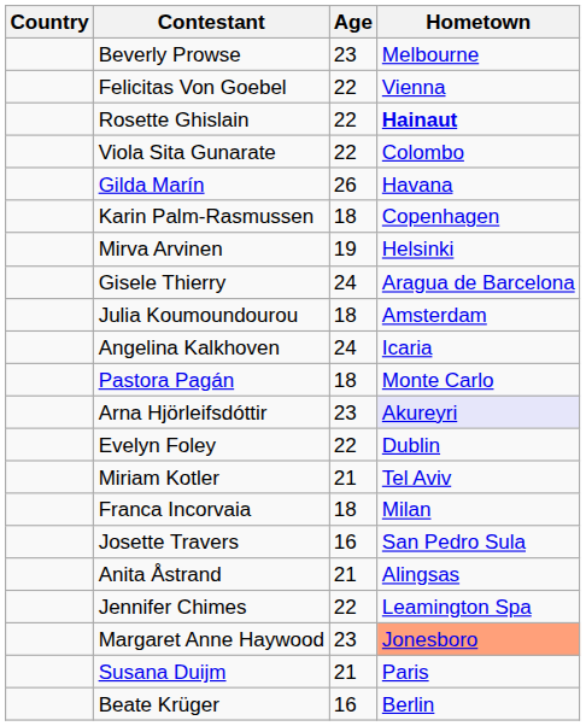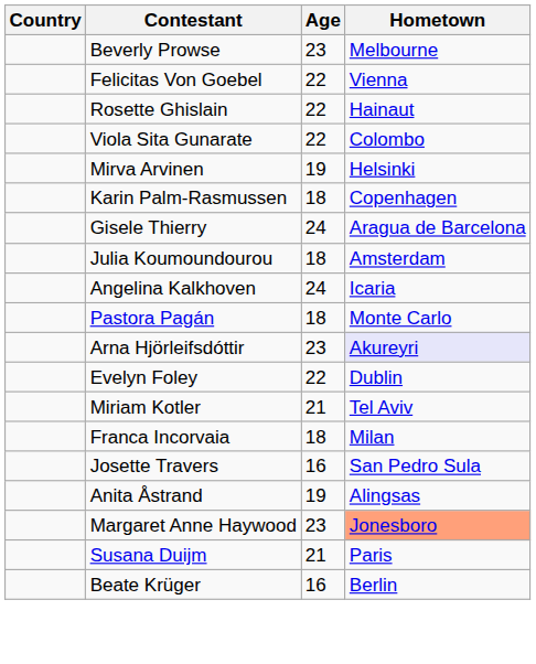Rosette Ghislain | Hometown: bold -> normal
- row: Gilda Marín | 26 | Havana
rows swapped: Karin Palm-Rasmussen <-> Mirva Arvinen
Anita Åstrand | Age: 21 -> 19
- row: Jennifer Chimes | 22 | Leamington Spa
